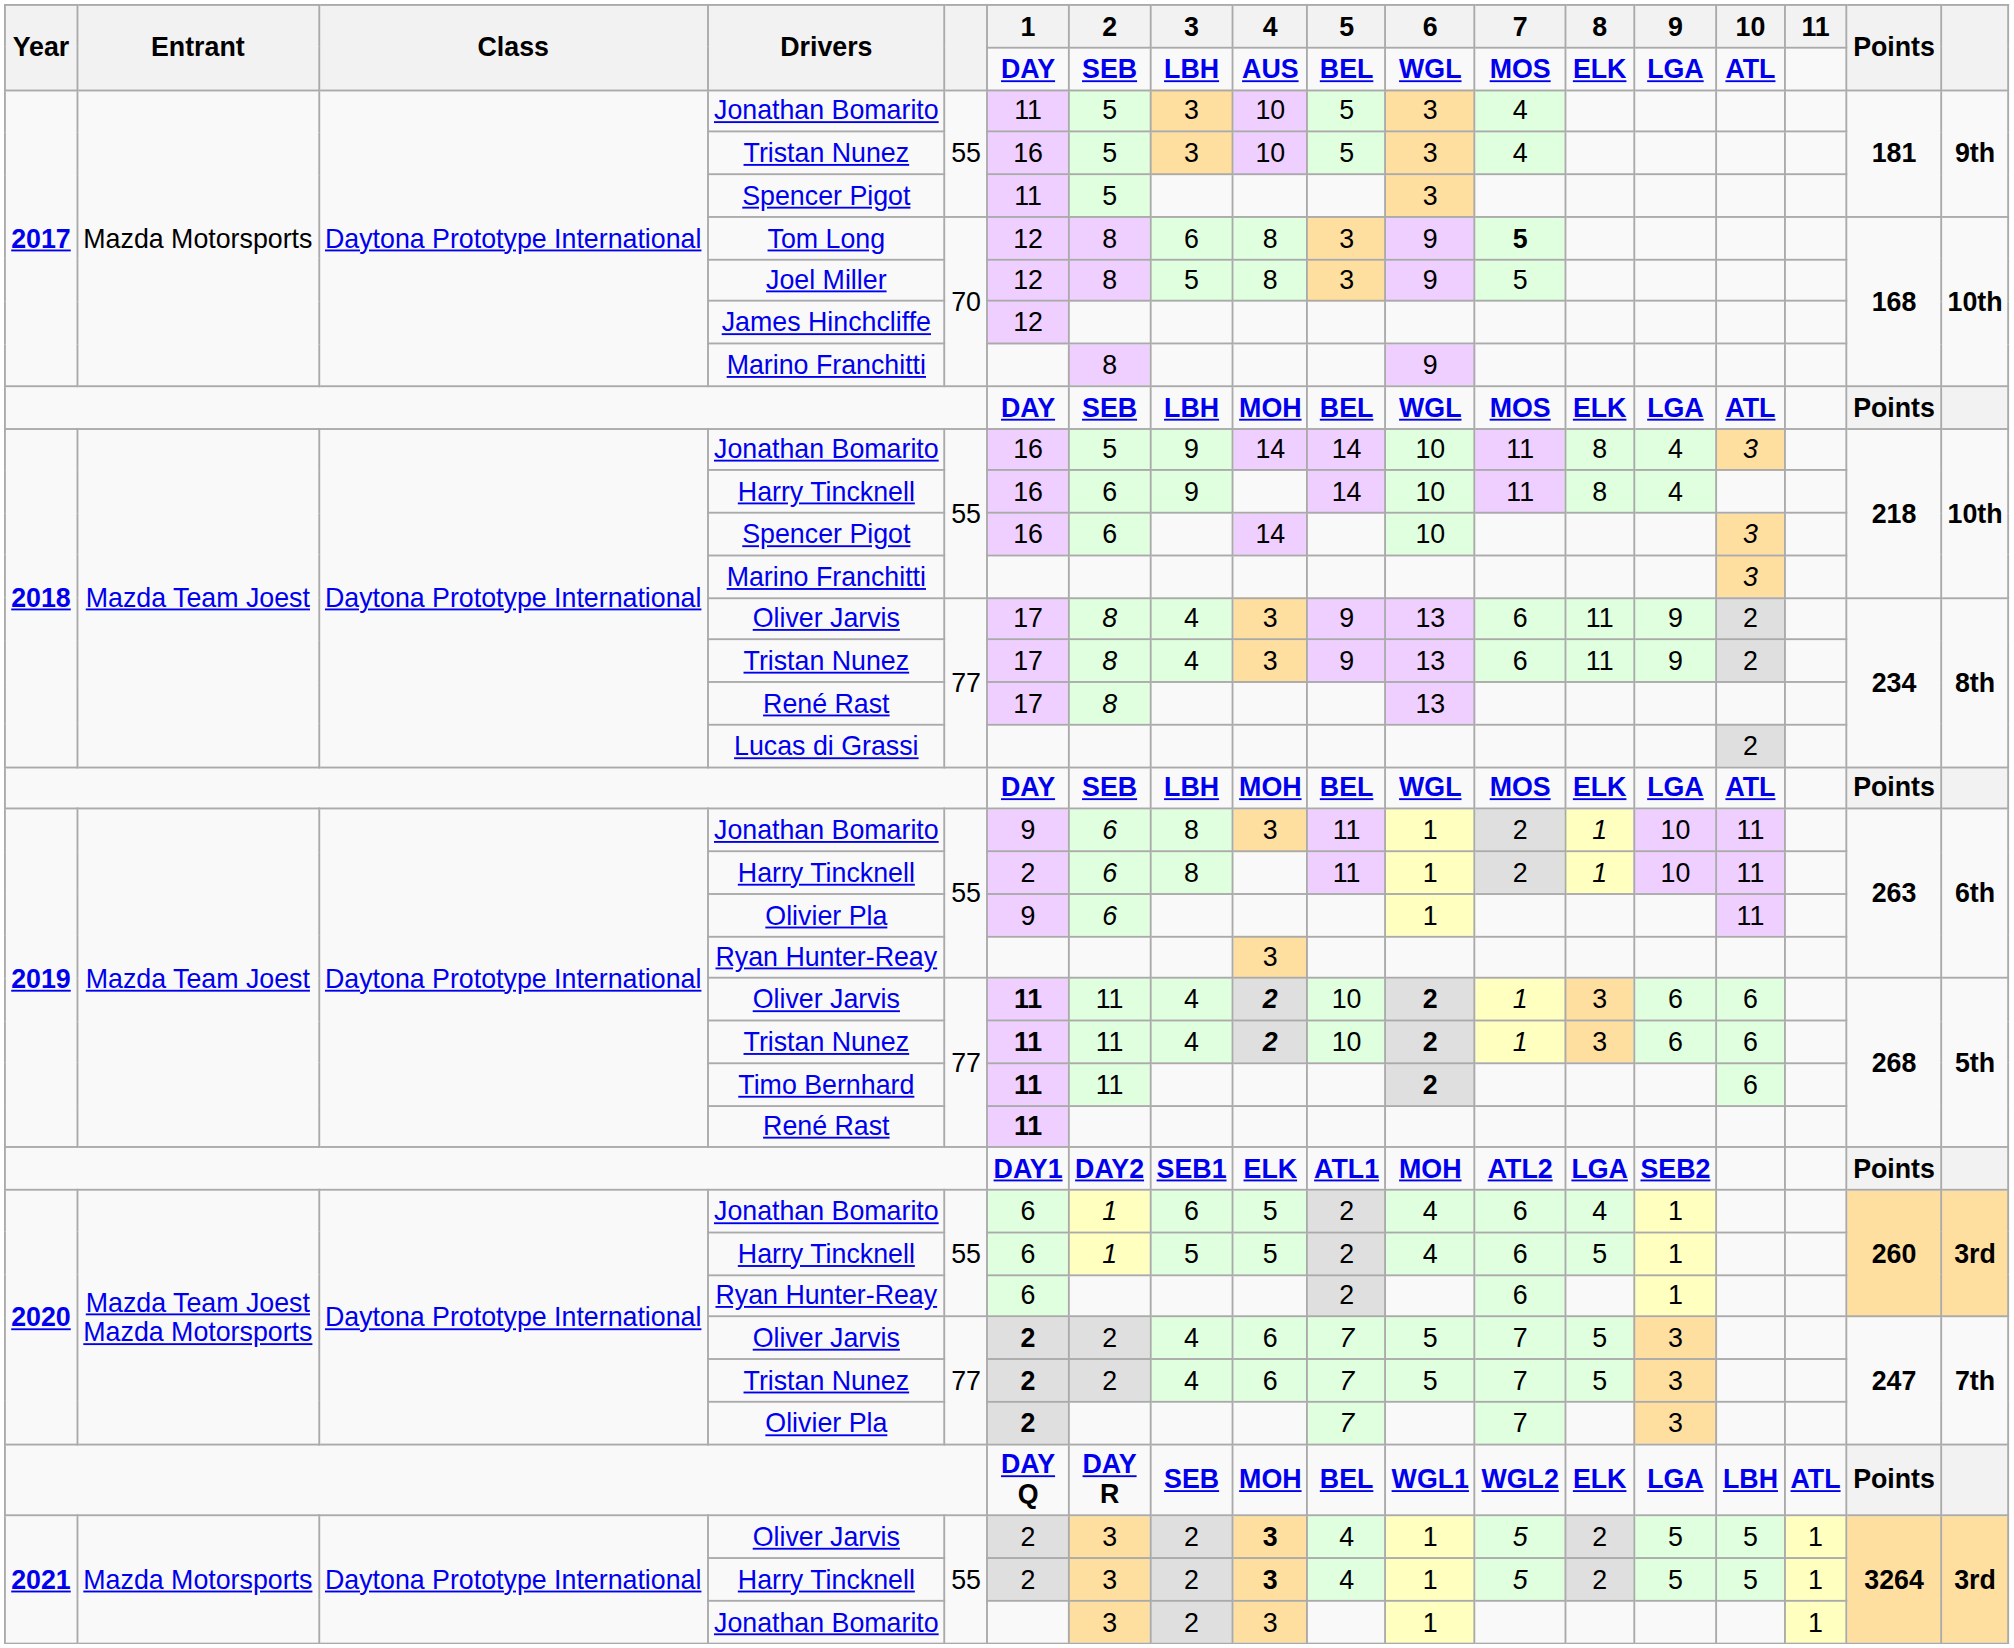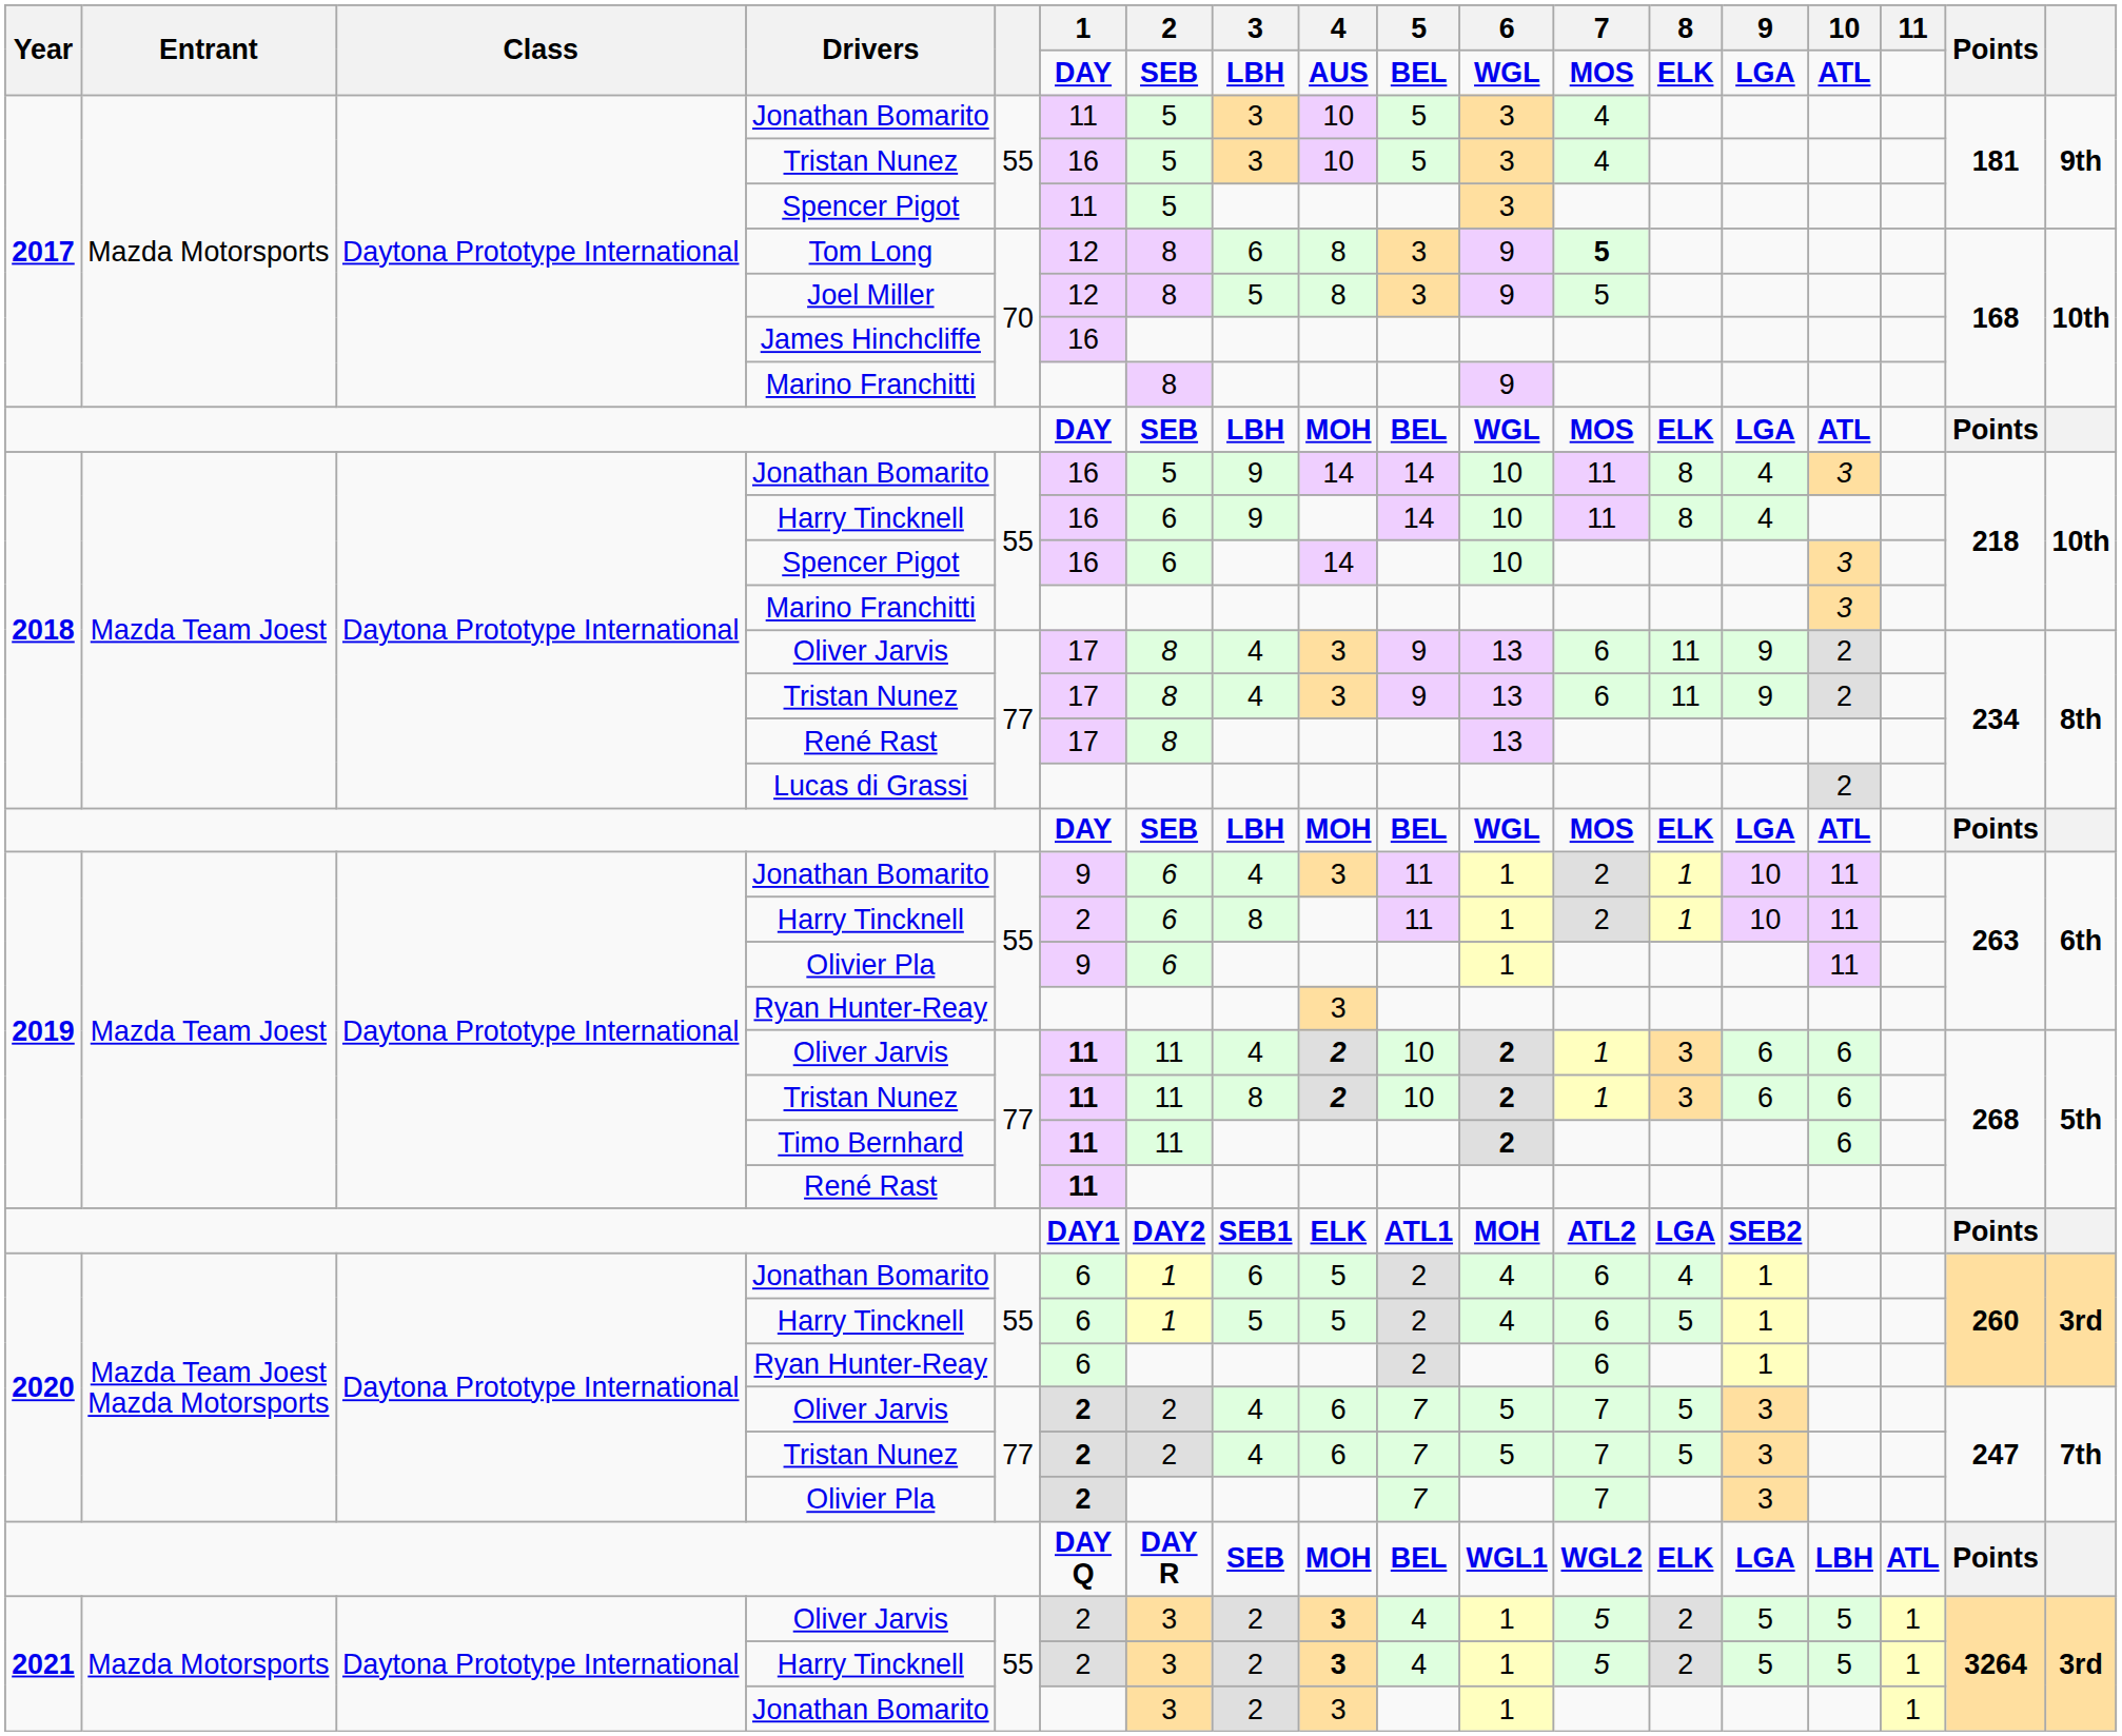James Hinchcliffe | 1: 12 -> 16
2019 / Jonathan Bomarito | 3: 8 -> 4
2019 / Tristan Nunez | 3: 4 -> 8
